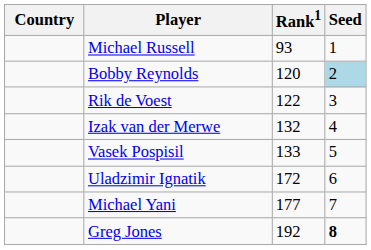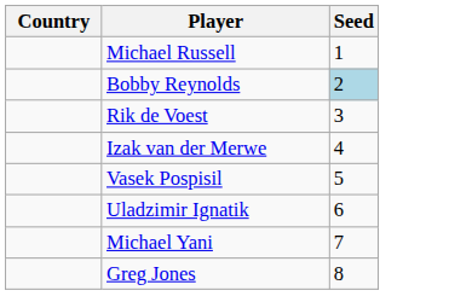- column: Rank1 | 93 | 120 | 122 | 132 | 133 | 172 | 177 | 192
Greg Jones | Seed: bold -> normal
